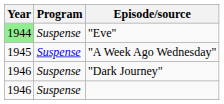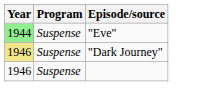- row: 1945 | Suspense | "A Week Ago Wednesday"
"Dark Journey" | Year: no background -> khaki background
